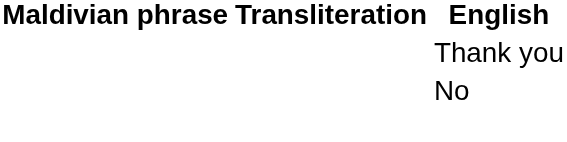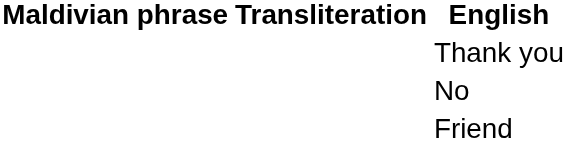+ row: Friend
